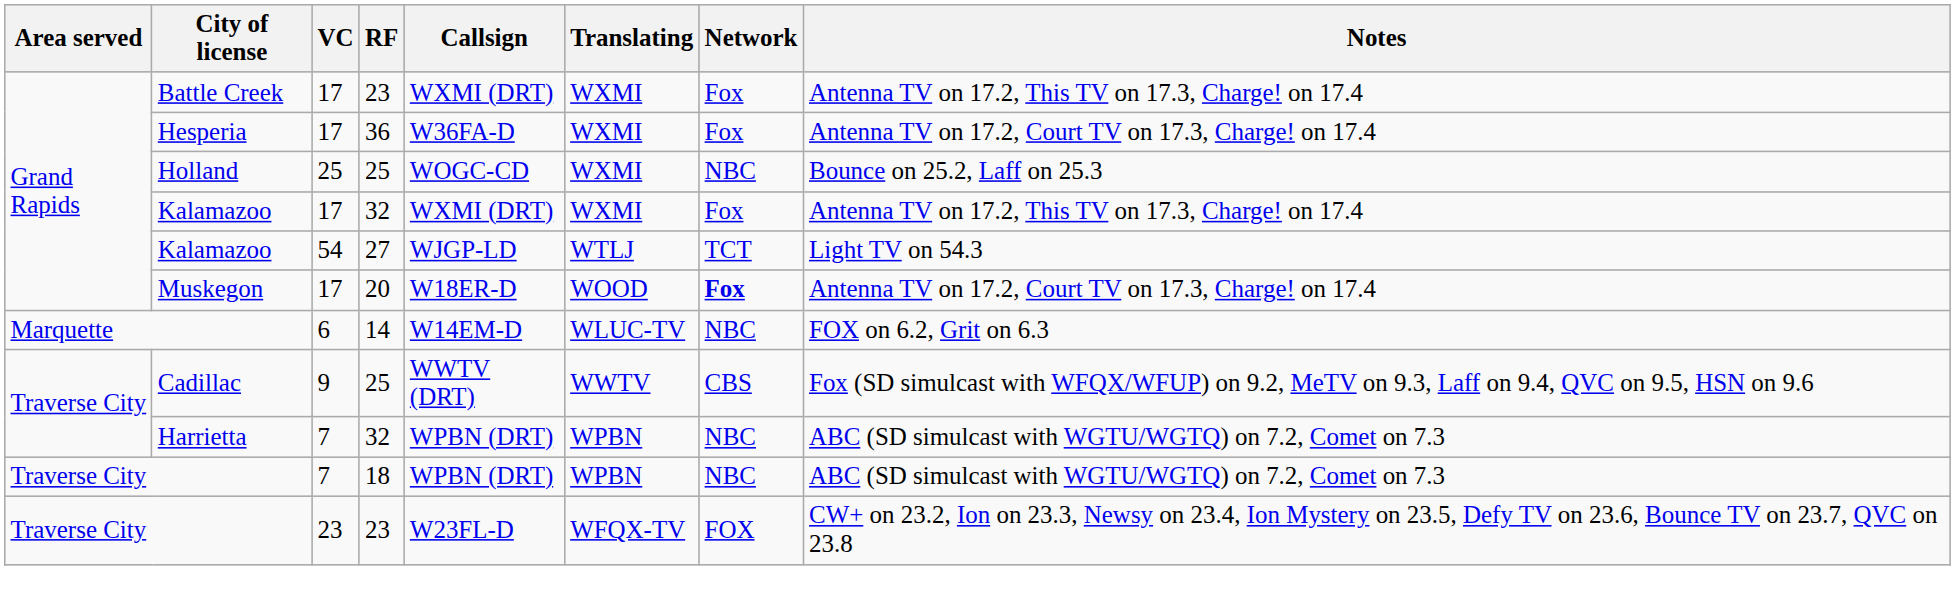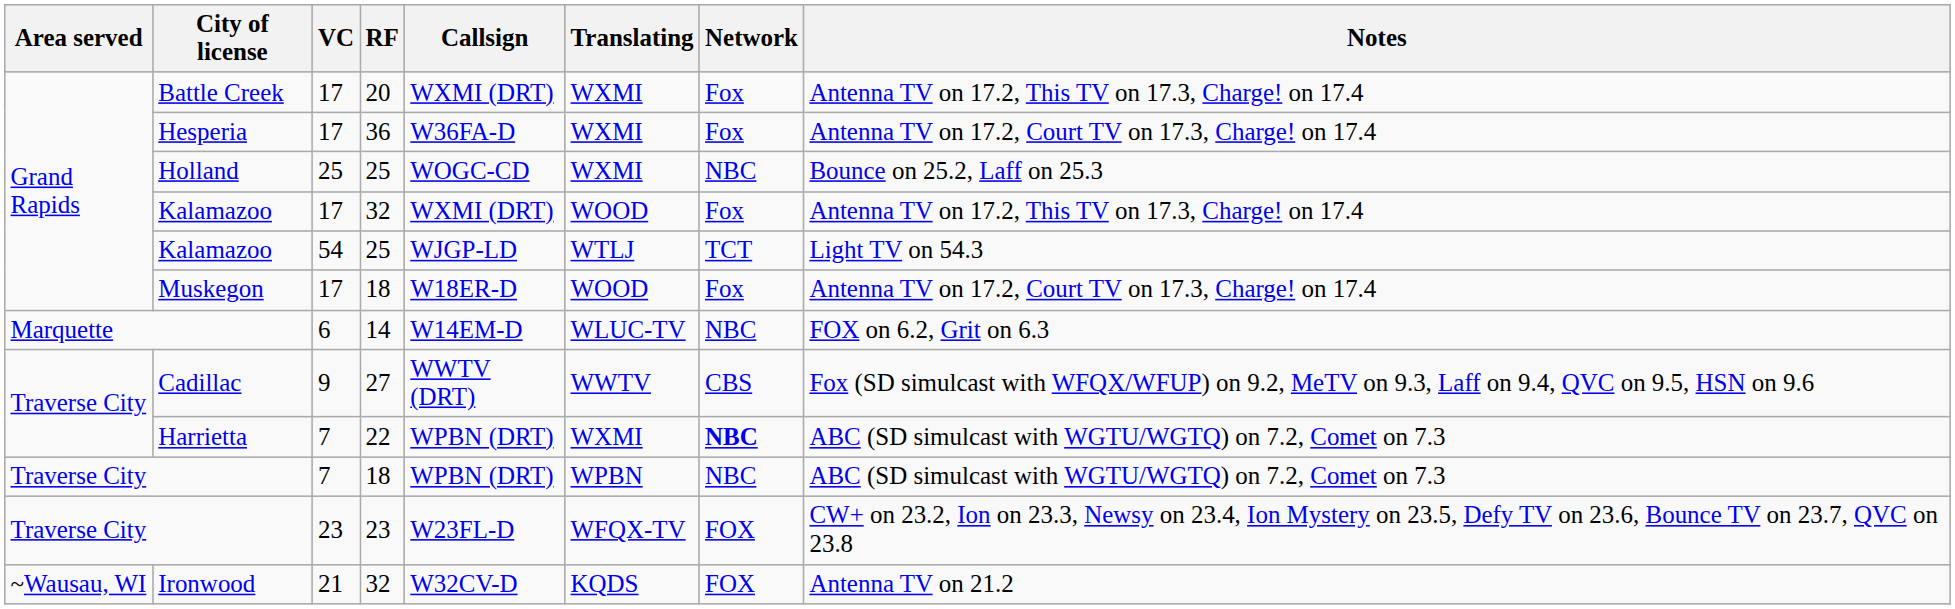Battle Creek | RF: 23 -> 20
Kalamazoo / 17 | Translating: WXMI -> WOOD
Kalamazoo / 54 | RF: 27 -> 25
Muskegon | RF: 20 -> 18
Muskegon | Network: bold -> normal
Cadillac | RF: 25 -> 27
Harrietta | RF: 32 -> 22
Harrietta | Translating: WPBN -> WXMI
Harrietta | Network: normal -> bold
+ row: ~Wausau, WI | Ironwood | 21 | 32 | W32CV-D | KQDS | FOX | Antenna TV on 21.2
